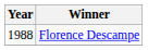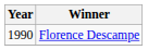Florence Descampe | Year: 1988 -> 1990
